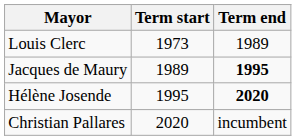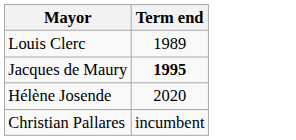- column: Term start | 1973 | 1989 | 1995 | 2020
Hélène Josende | Term end: bold -> normal
